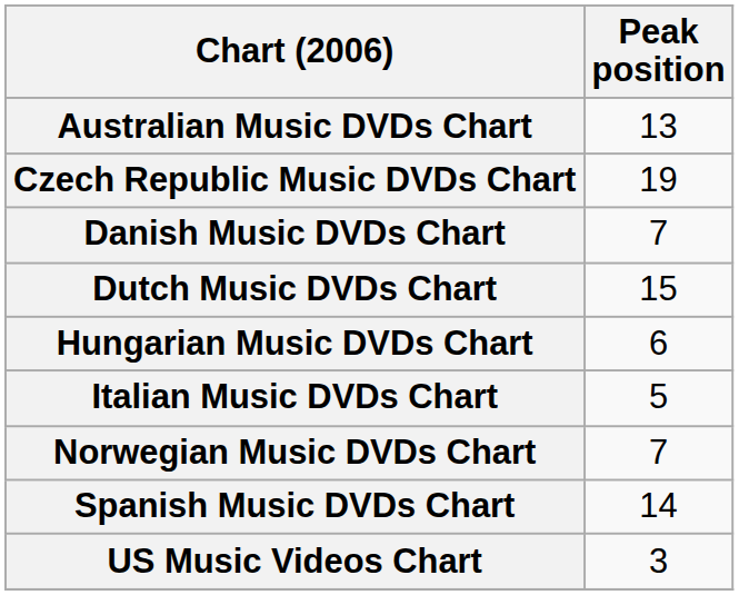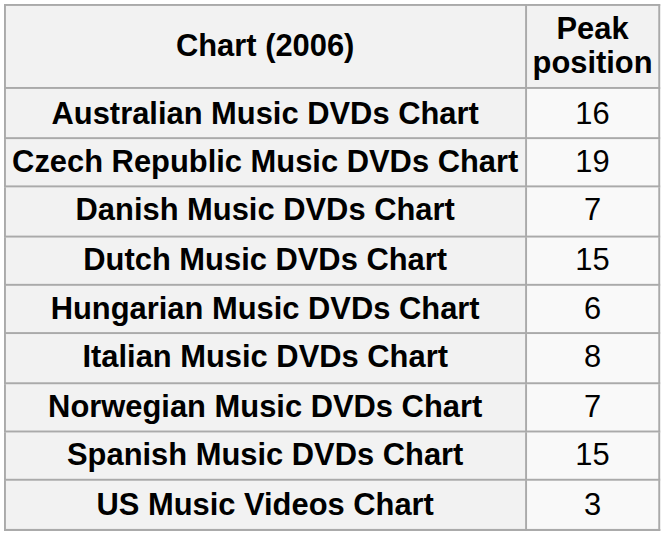Australian Music DVDs Chart | Peak position: 13 -> 16
Italian Music DVDs Chart | Peak position: 5 -> 8
Spanish Music DVDs Chart | Peak position: 14 -> 15
